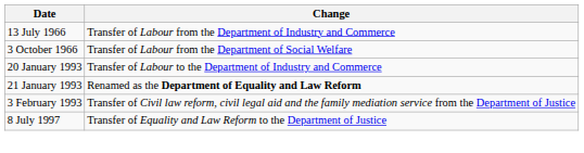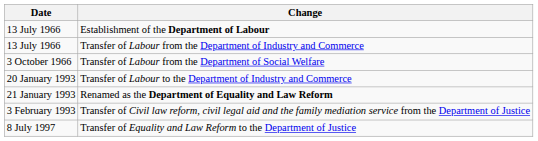+ row: 13 July 1966 | Establishment of the Department of Labour
